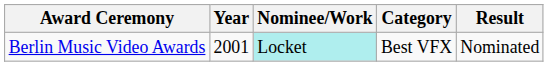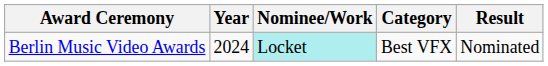Berlin Music Video Awards | Year: 2001 -> 2024
